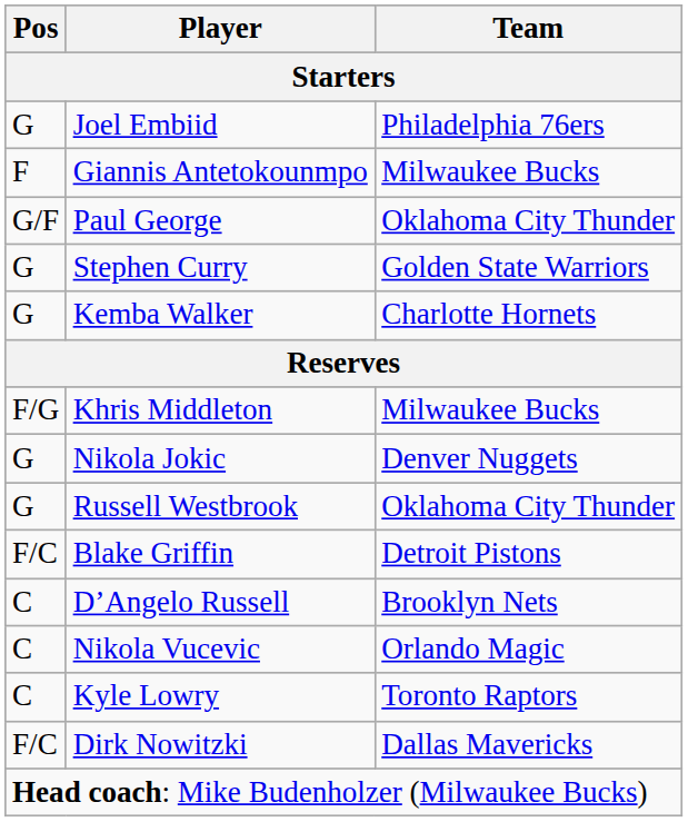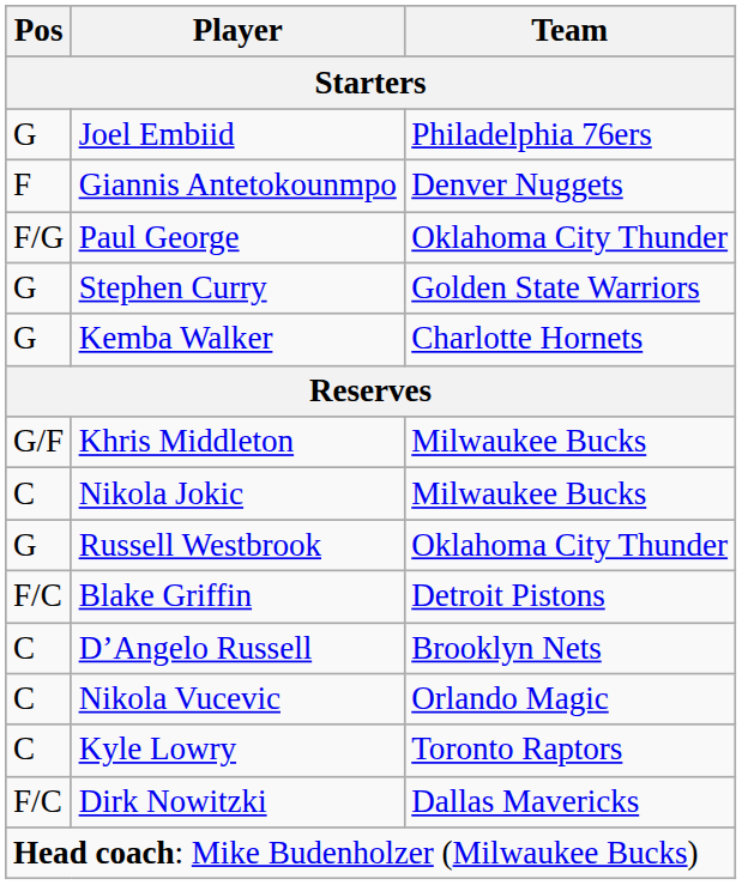Giannis Antetokounmpo | Team: Milwaukee Bucks -> Denver Nuggets
Paul George | Pos: G/F -> F/G
Khris Middleton | Pos: F/G -> G/F
Nikola Jokic | Pos: G -> C
Nikola Jokic | Team: Denver Nuggets -> Milwaukee Bucks
